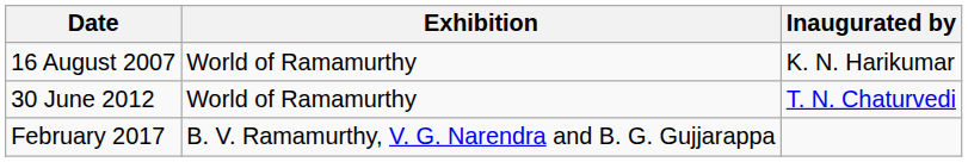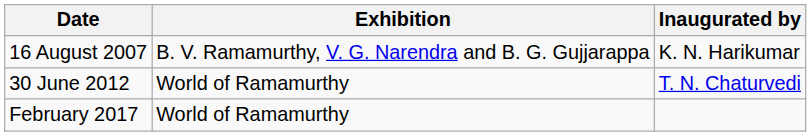16 August 2007 | Exhibition: World of Ramamurthy -> B. V. Ramamurthy, V. G. Narendra and B. G. Gujjarappa
February 2017 | Exhibition: B. V. Ramamurthy, V. G. Narendra and B. G. Gujjarappa -> World of Ramamurthy
